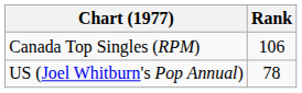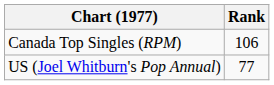US (Joel Whitburn's Pop Annual) | Rank: 78 -> 77
